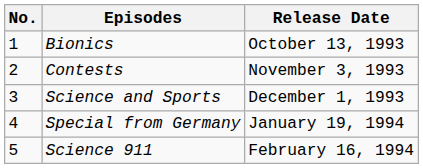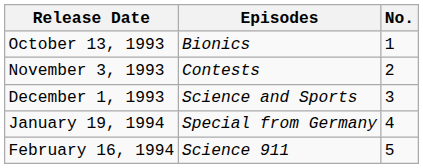columns swapped: No. <-> Release Date
